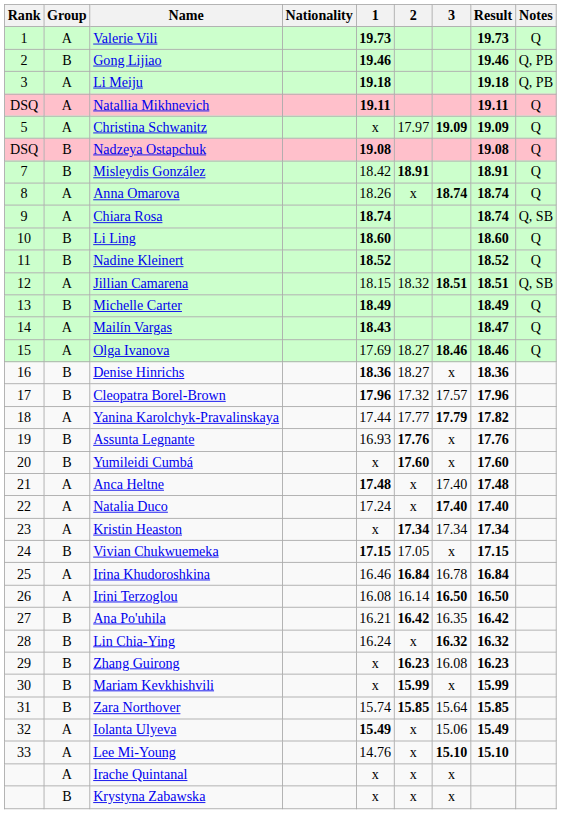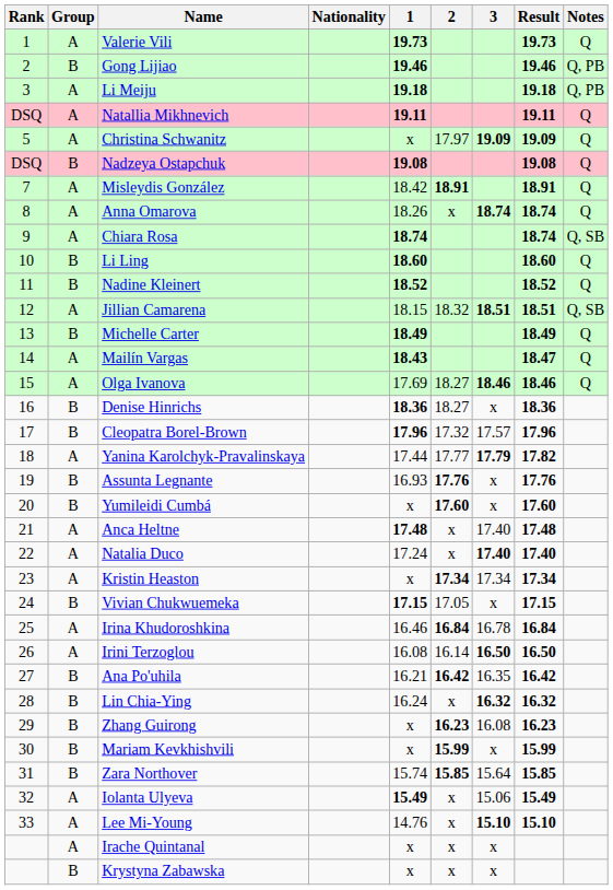Misleydis González | Group: B -> A
